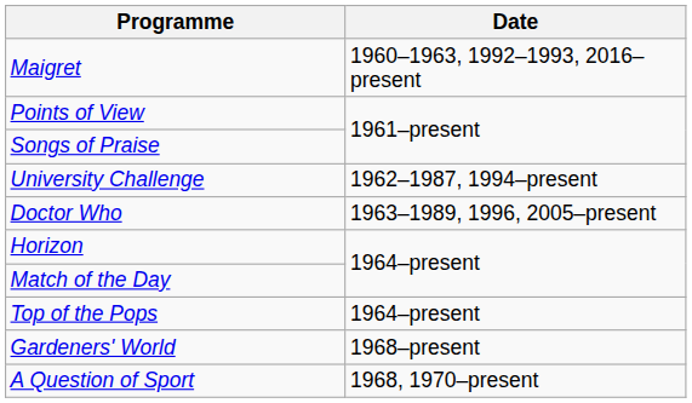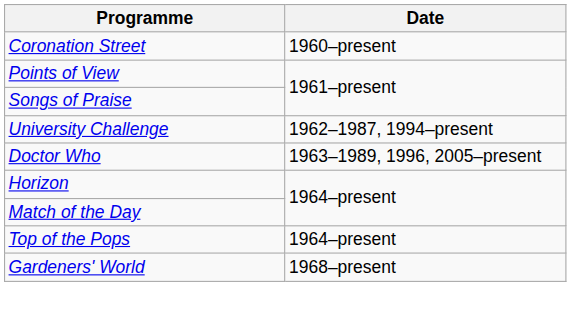+ row: Coronation Street | 1960–present
- row: Maigret | 1960–1963, 1992–1993, 2016–present
- row: A Question of Sport | 1968, 1970–present
